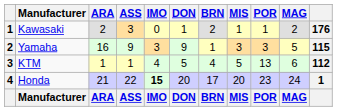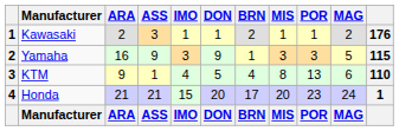Kawasaki | IMO: 0 -> 1
KTM | ARA: 1 -> 9
KTM | MIS: 5 -> 8
KTM | column 11: 112 -> 110
Honda | ASS: 22 -> 21
Honda | IMO: bold -> normal
